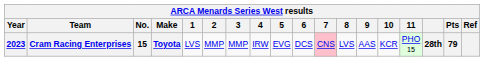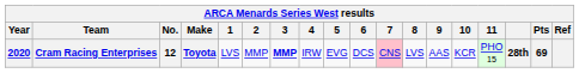Cram Racing Enterprises | Year: 2023 -> 2020
Cram Racing Enterprises | No.: 15 -> 12
Cram Racing Enterprises | 3: normal -> bold
Cram Racing Enterprises | Pts: 79 -> 69
